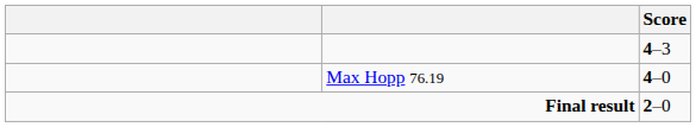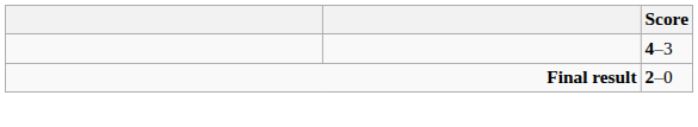- row: Max Hopp 76.19 | 4–0
